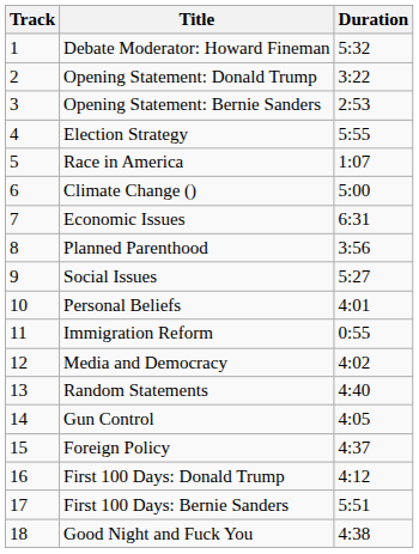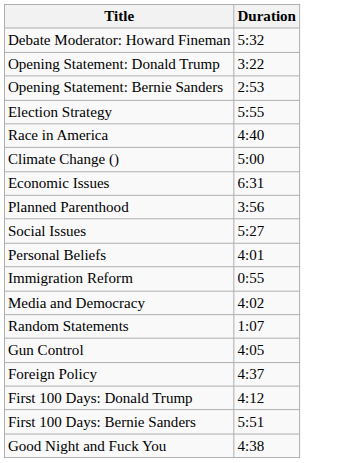- column: Track | 1 | 2 | 3 | 4 | 5 | 6 | 7 | 8 | 9 | 10 | 11 | 12 | 13 | 14 | 15 | 16 | 17 | 18
Race in America | Duration: 1:07 -> 4:40
Random Statements | Duration: 4:40 -> 1:07
